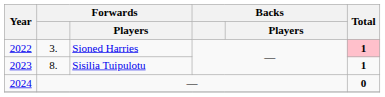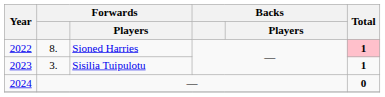Sioned Harries | Forwards: 3. -> 8.
Sisilia Tuipulotu | Forwards: 8. -> 3.
